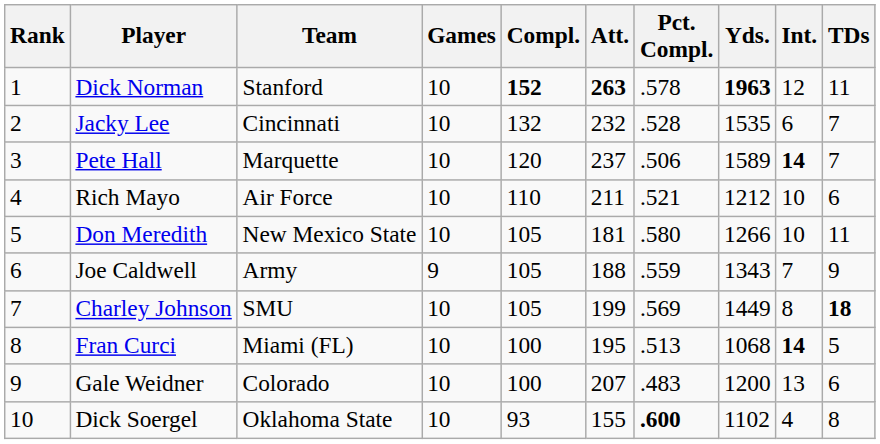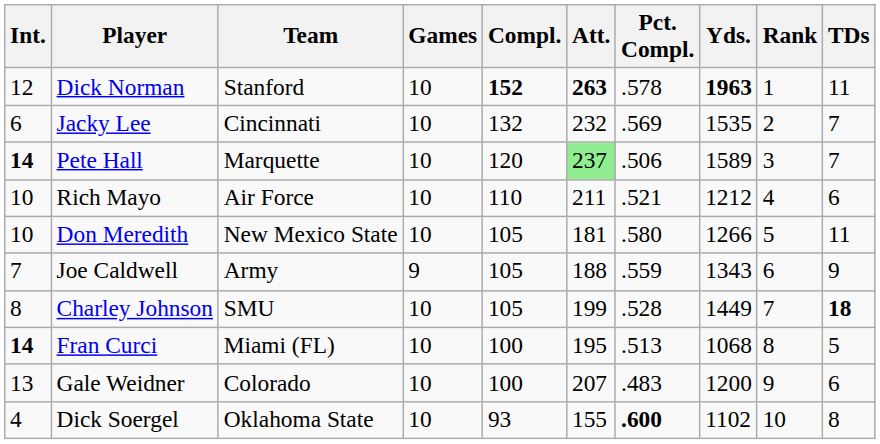columns swapped: Rank <-> Int.
Jacky Lee | Pct. Compl.: .528 -> .569
Pete Hall | Att.: no background -> lightgreen background
Charley Johnson | Pct. Compl.: .569 -> .528
